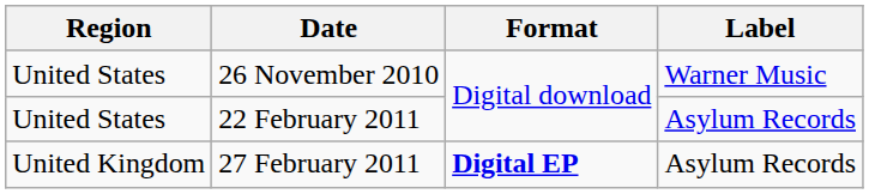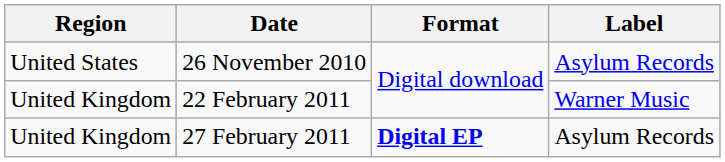26 November 2010 | Label: Warner Music -> Asylum Records
22 February 2011 | Region: United States -> United Kingdom
22 February 2011 | Label: Asylum Records -> Warner Music
